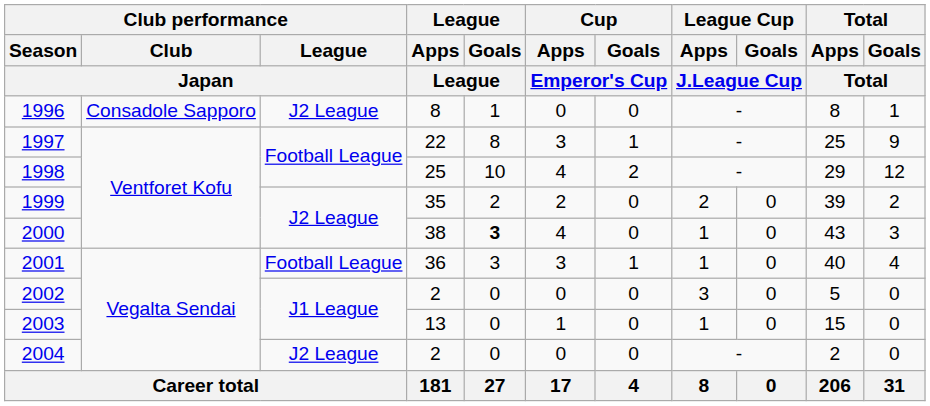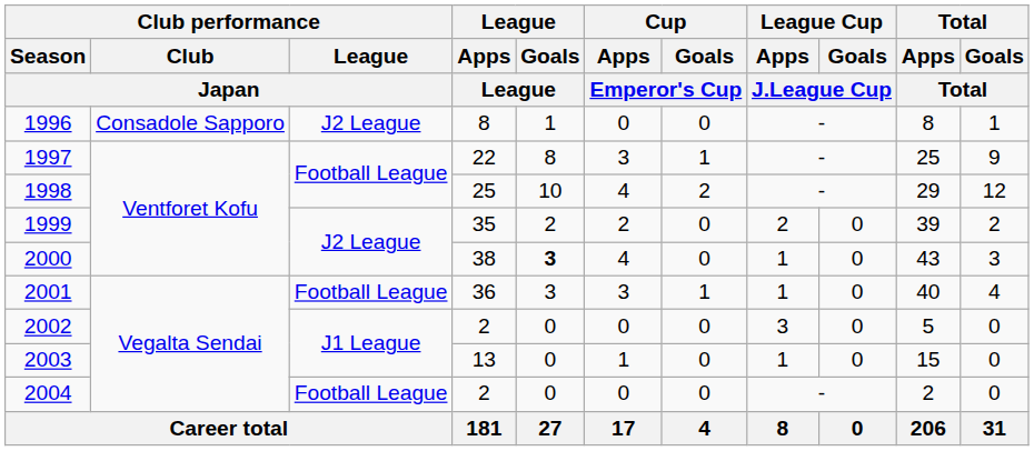2004 | Club performance / League / Japan: J2 League -> Football League
